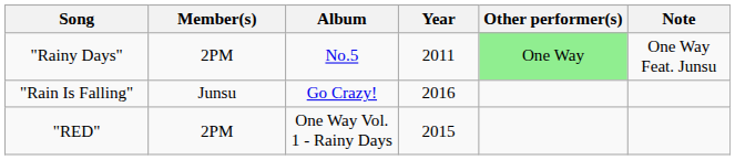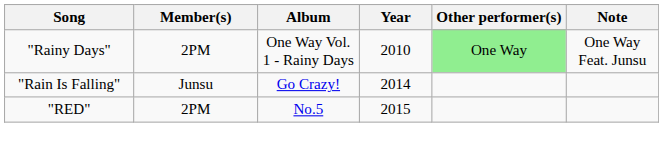"Rainy Days" | Album: No.5 -> One Way Vol. 1 - Rainy Days
"Rainy Days" | Year: 2011 -> 2010
"Rain Is Falling" | Year: 2016 -> 2014
"RED" | Album: One Way Vol. 1 - Rainy Days -> No.5
